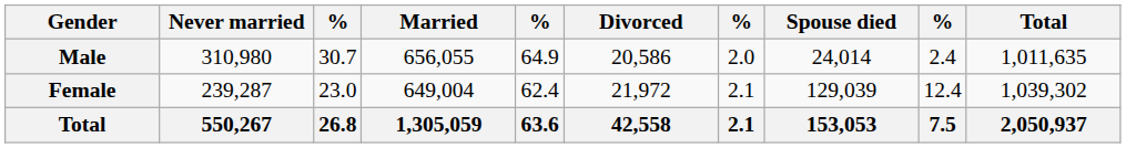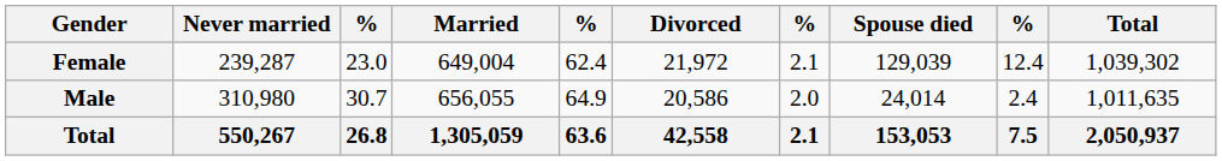rows swapped: Male <-> Female
